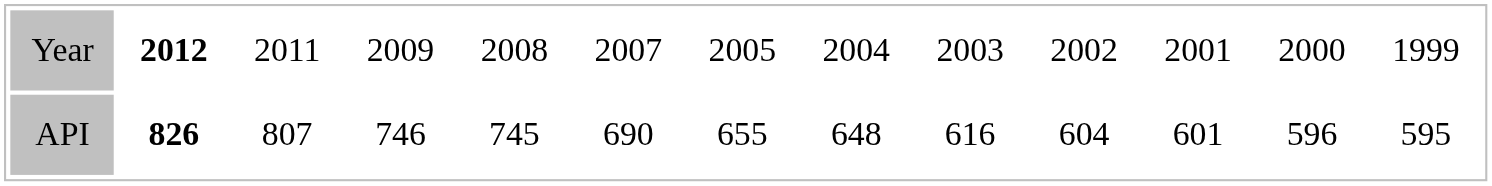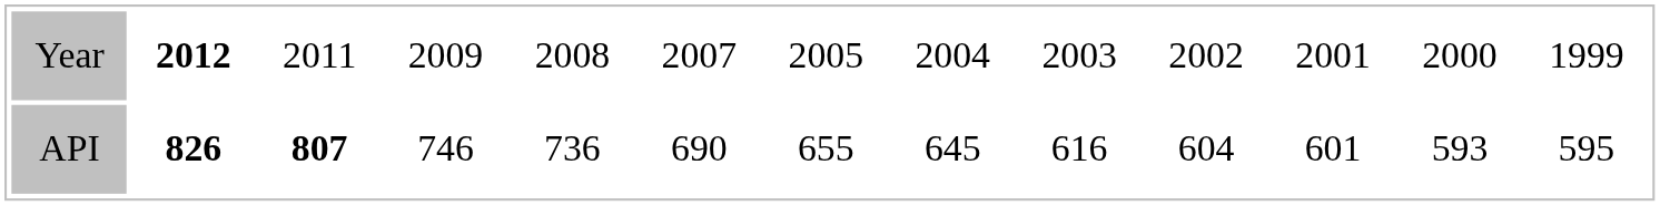API | column 3: normal -> bold
API | column 5: 745 -> 736
API | column 8: 648 -> 645
API | column 12: 596 -> 593
